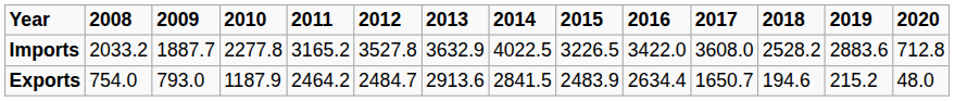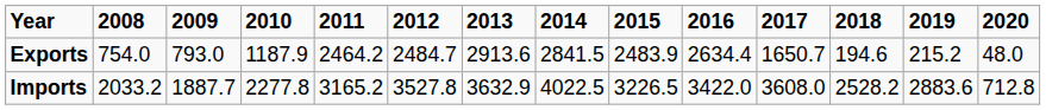rows swapped: Imports <-> Exports
